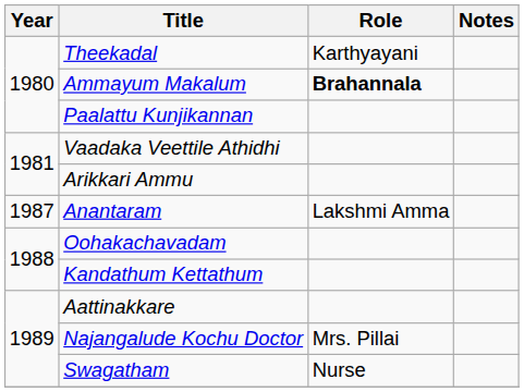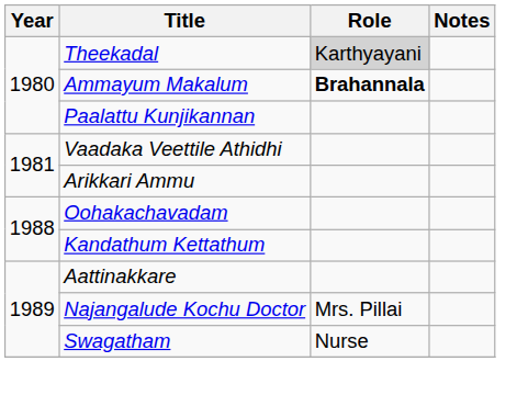Theekadal | Role: no background -> lightgrey background
- row: 1987 | Anantaram | Lakshmi Amma
